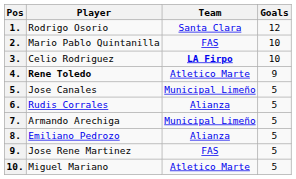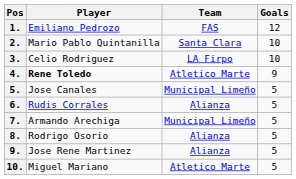1. | Player: Rodrigo Osorio -> Emiliano Pedrozo
1. | Team: Santa Clara -> FAS
2. | Team: FAS -> Santa Clara
3. | Team: bold -> normal
8. | Player: Emiliano Pedrozo -> Rodrigo Osorio
9. | Team: FAS -> Alianza
